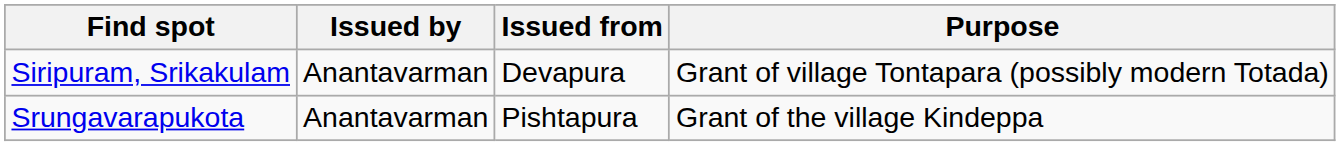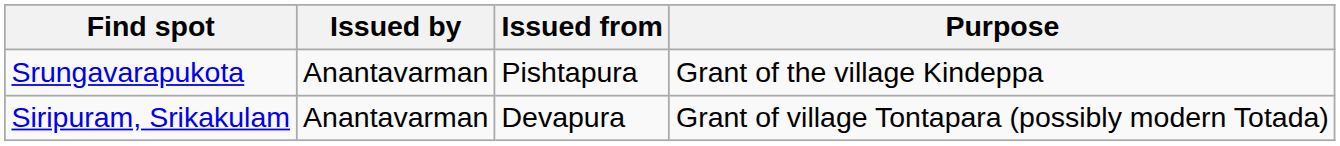rows swapped: Siripuram, Srikakulam <-> Srungavarapukota
